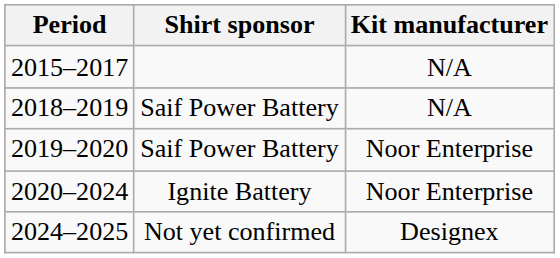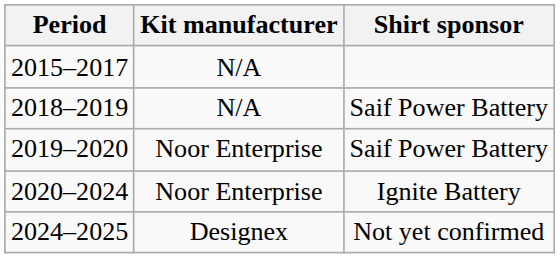columns swapped: Kit manufacturer <-> Shirt sponsor
